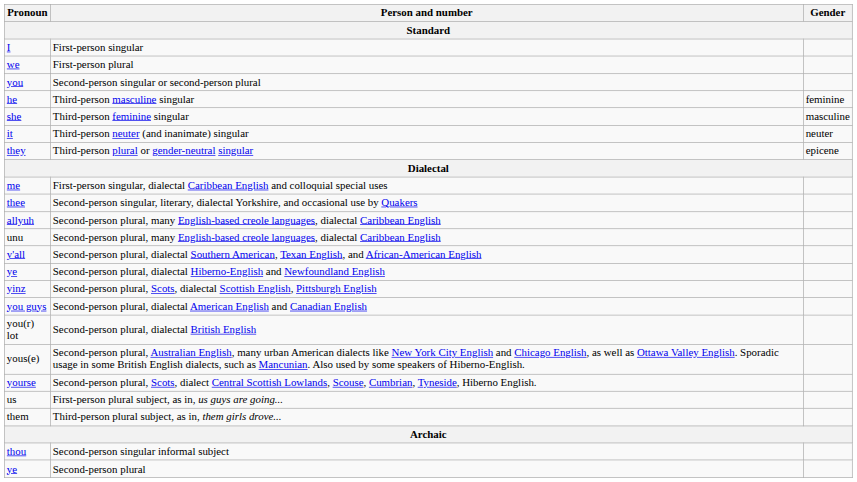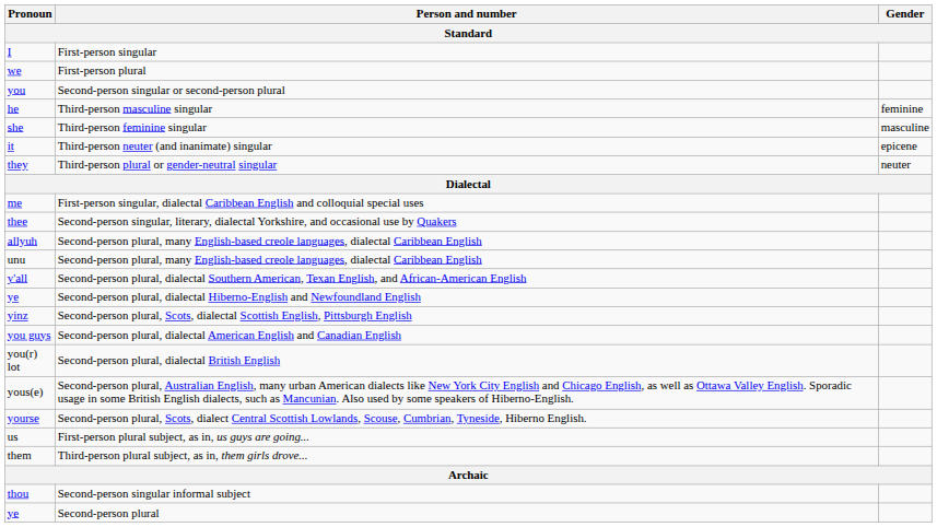it | Gender: neuter -> epicene
they | Gender: epicene -> neuter
